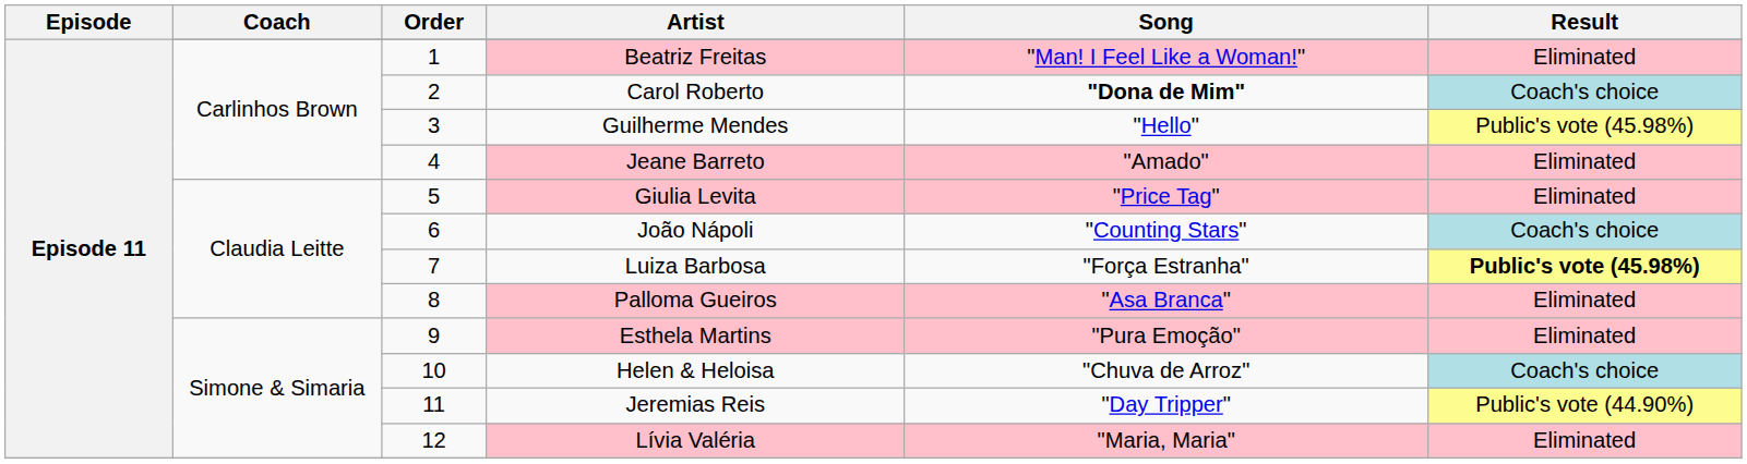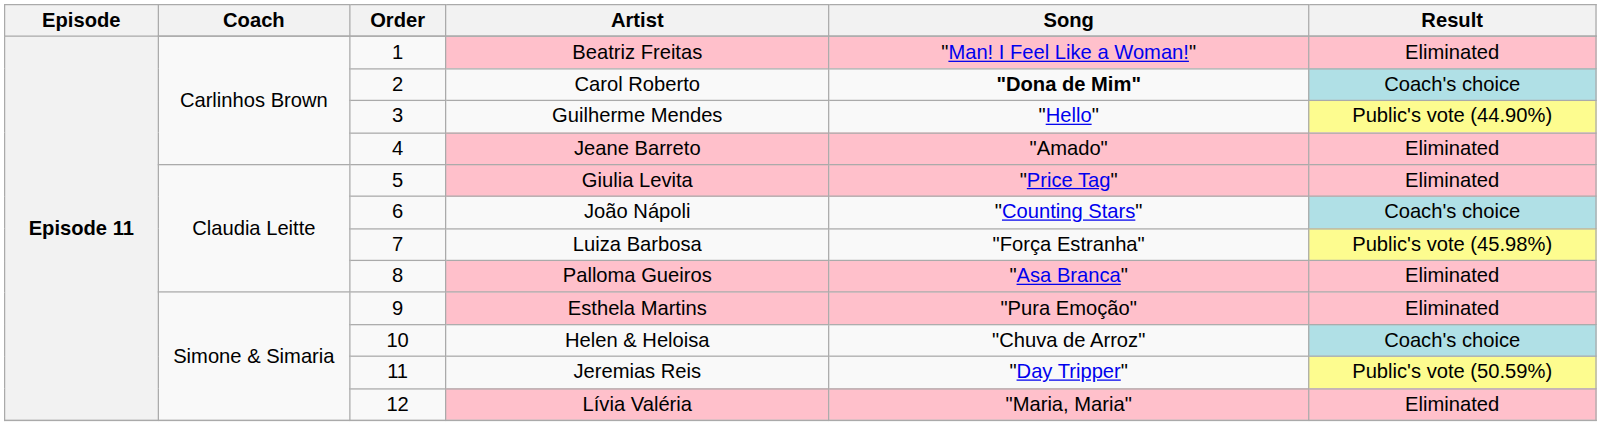Guilherme Mendes | Result: Public's vote (45.98%) -> Public's vote (44.90%)
Luiza Barbosa | Result: bold -> normal
Jeremias Reis | Result: Public's vote (44.90%) -> Public's vote (50.59%)
